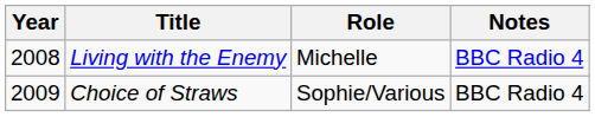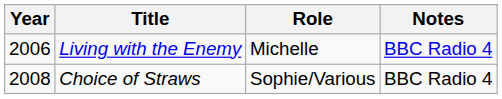Living with the Enemy | Year: 2008 -> 2006
Choice of Straws | Year: 2009 -> 2008
